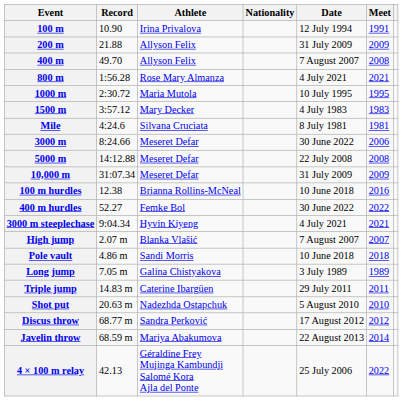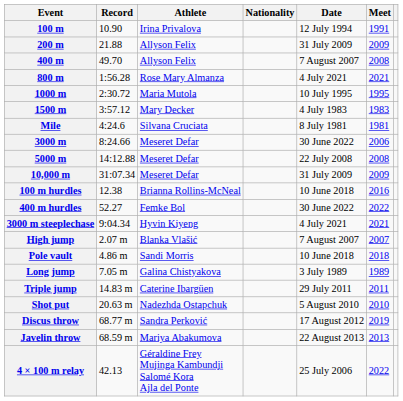Discus throw | Meet: 2012 -> 2019
Javelin throw | Meet: 2014 -> 2013
